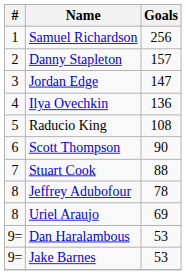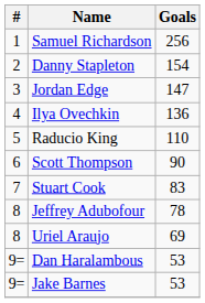Danny Stapleton | Goals: 157 -> 154
Raducio King | Goals: 108 -> 110
Stuart Cook | Goals: 88 -> 83
